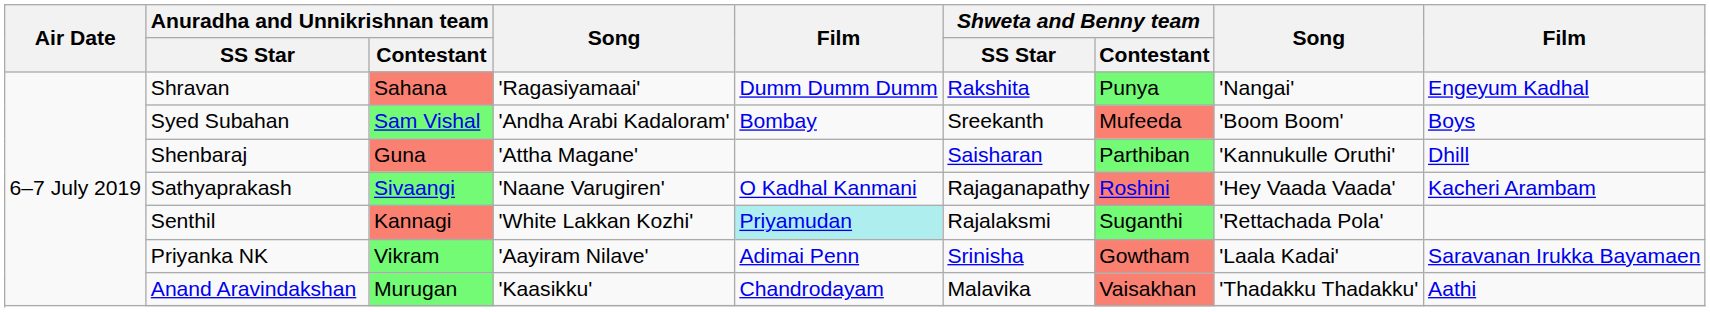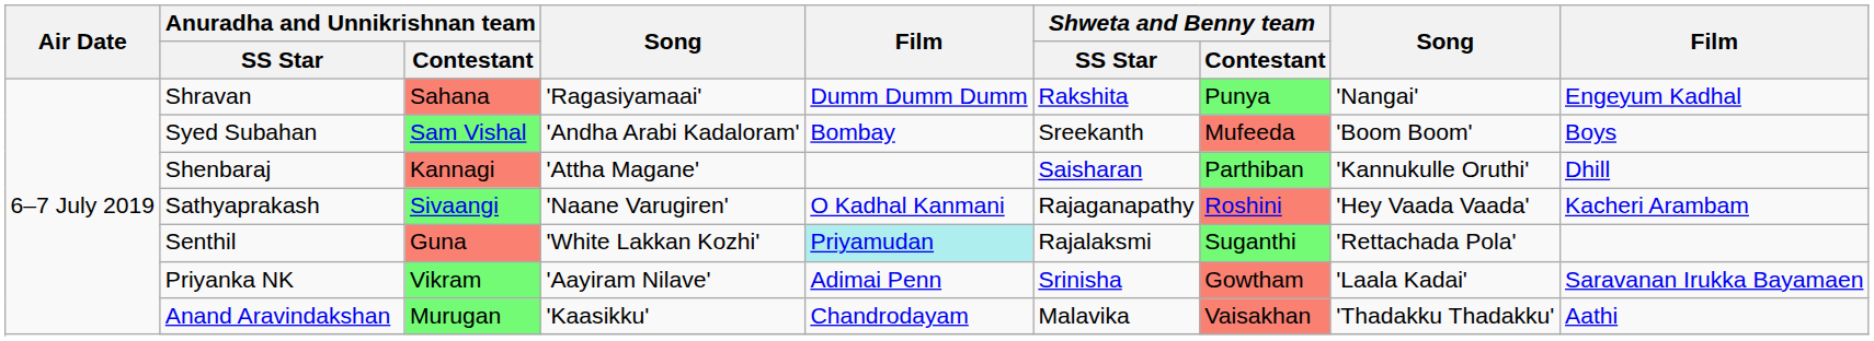Shenbaraj | Anuradha and Unnikrishnan team / Contestant: Guna -> Kannagi
Senthil | Anuradha and Unnikrishnan team / Contestant: Kannagi -> Guna
